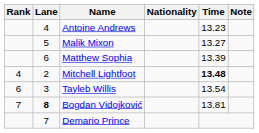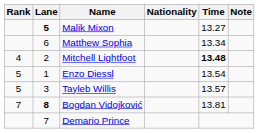- row: 4 | Antoine Andrews | 13.23
Malik Mixon | Lane: normal -> bold
Matthew Sophia | Time: 13.39 -> 13.34
+ row: 5 | 1 | Enzo Diessl | 13.54
Tayleb Willis | Rank: 6 -> 5
Tayleb Willis | Time: 13.54 -> 13.57
